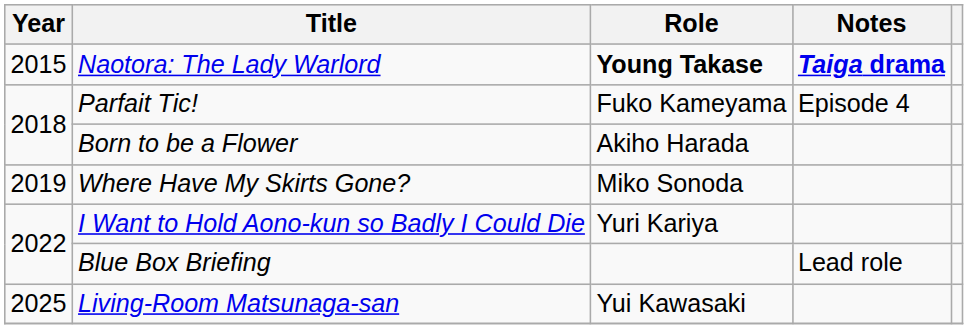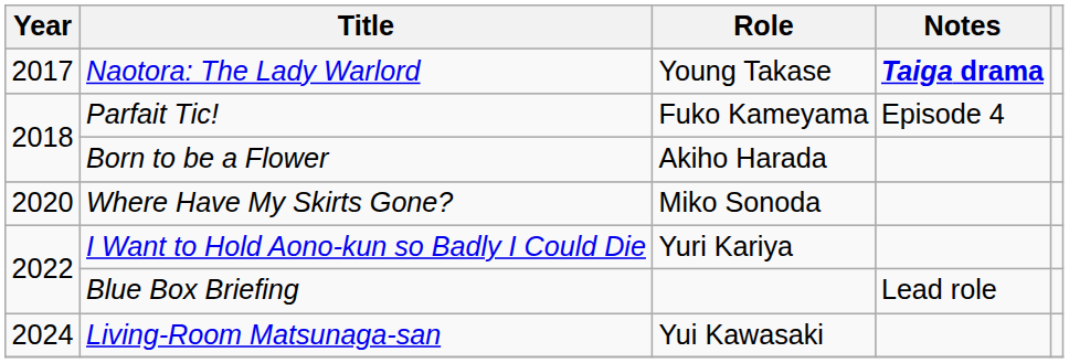Naotora: The Lady Warlord | Year: 2015 -> 2017
Naotora: The Lady Warlord | Role: bold -> normal
Where Have My Skirts Gone? | Year: 2019 -> 2020
Living-Room Matsunaga-san | Year: 2025 -> 2024
